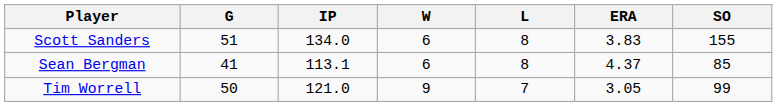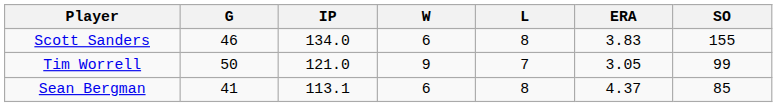Scott Sanders | G: 51 -> 46
rows swapped: Tim Worrell <-> Sean Bergman
